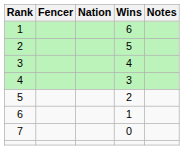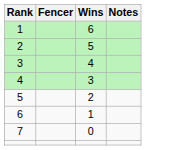- column: Nation
